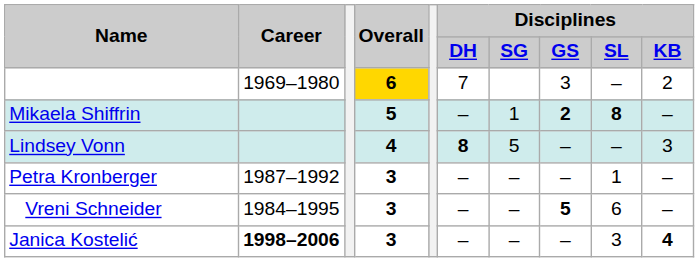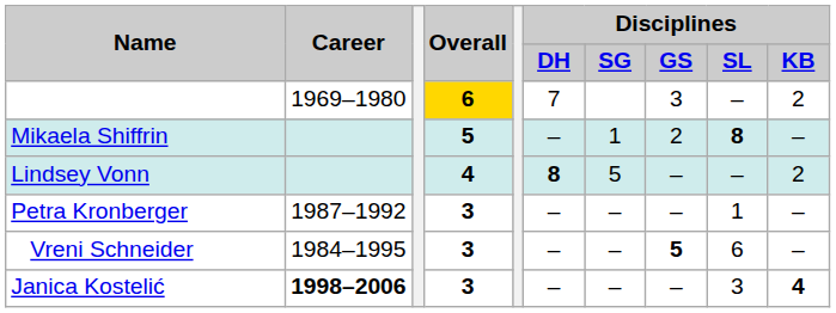Mikaela Shiffrin | Disciplines / GS: bold -> normal
Lindsey Vonn | Disciplines / KB: 3 -> 2
